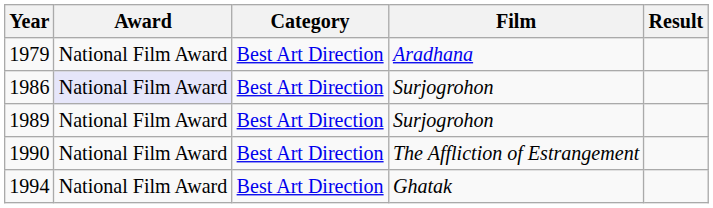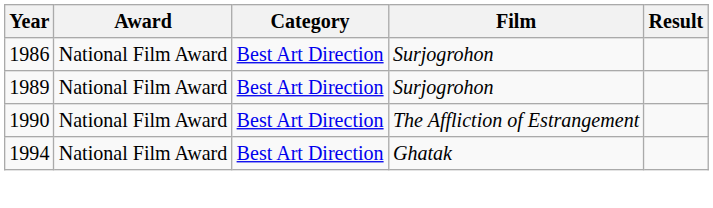- row: 1979 | National Film Award | Best Art Direction | Aradhana
1986 | Award: lavender background -> no background
